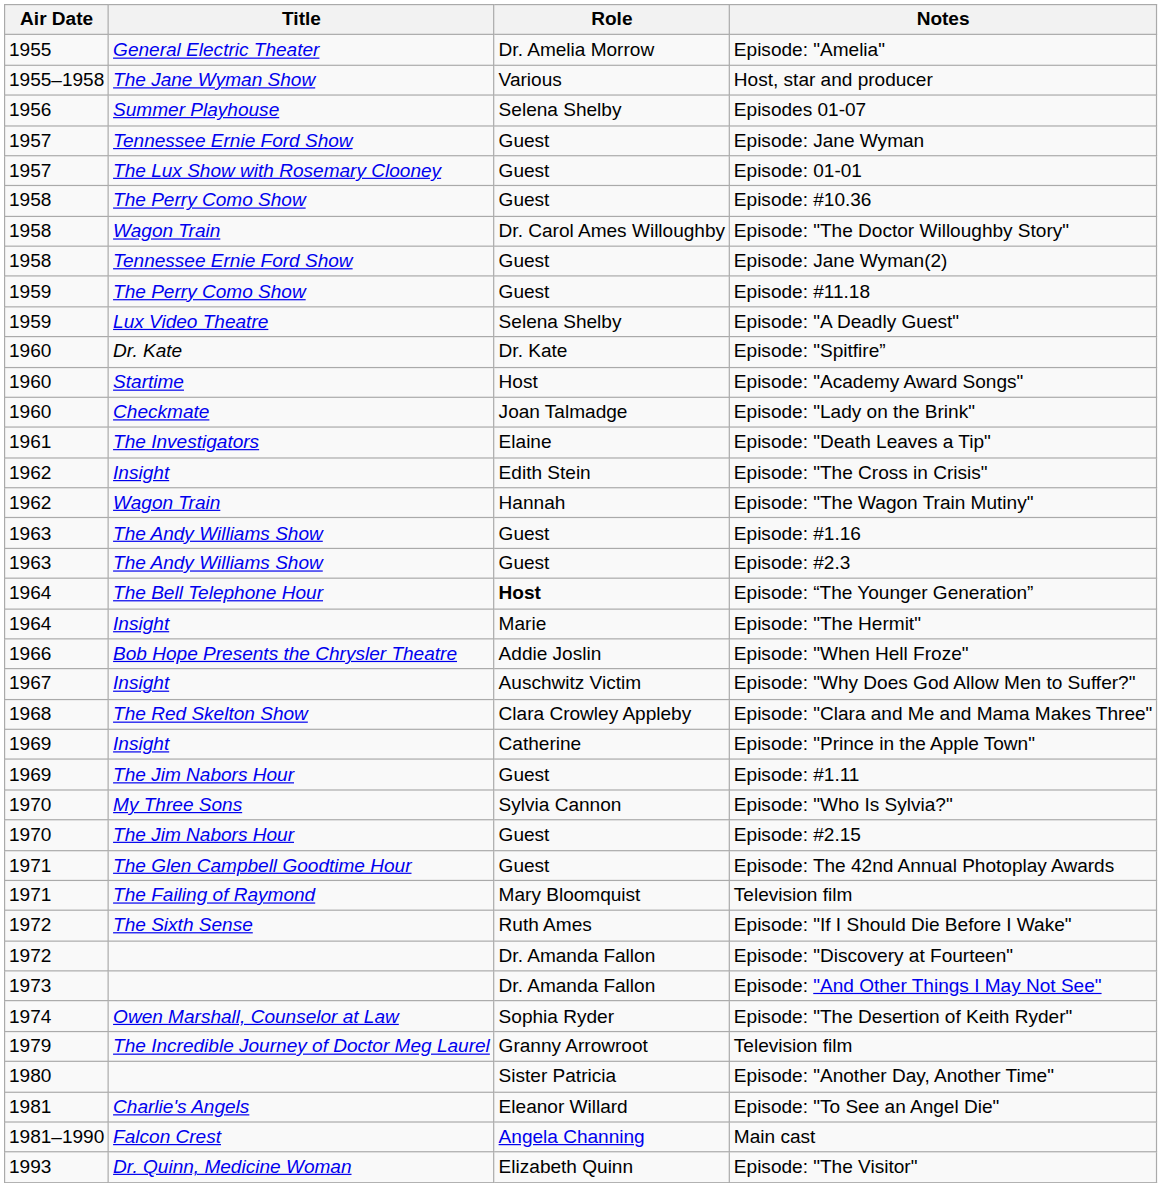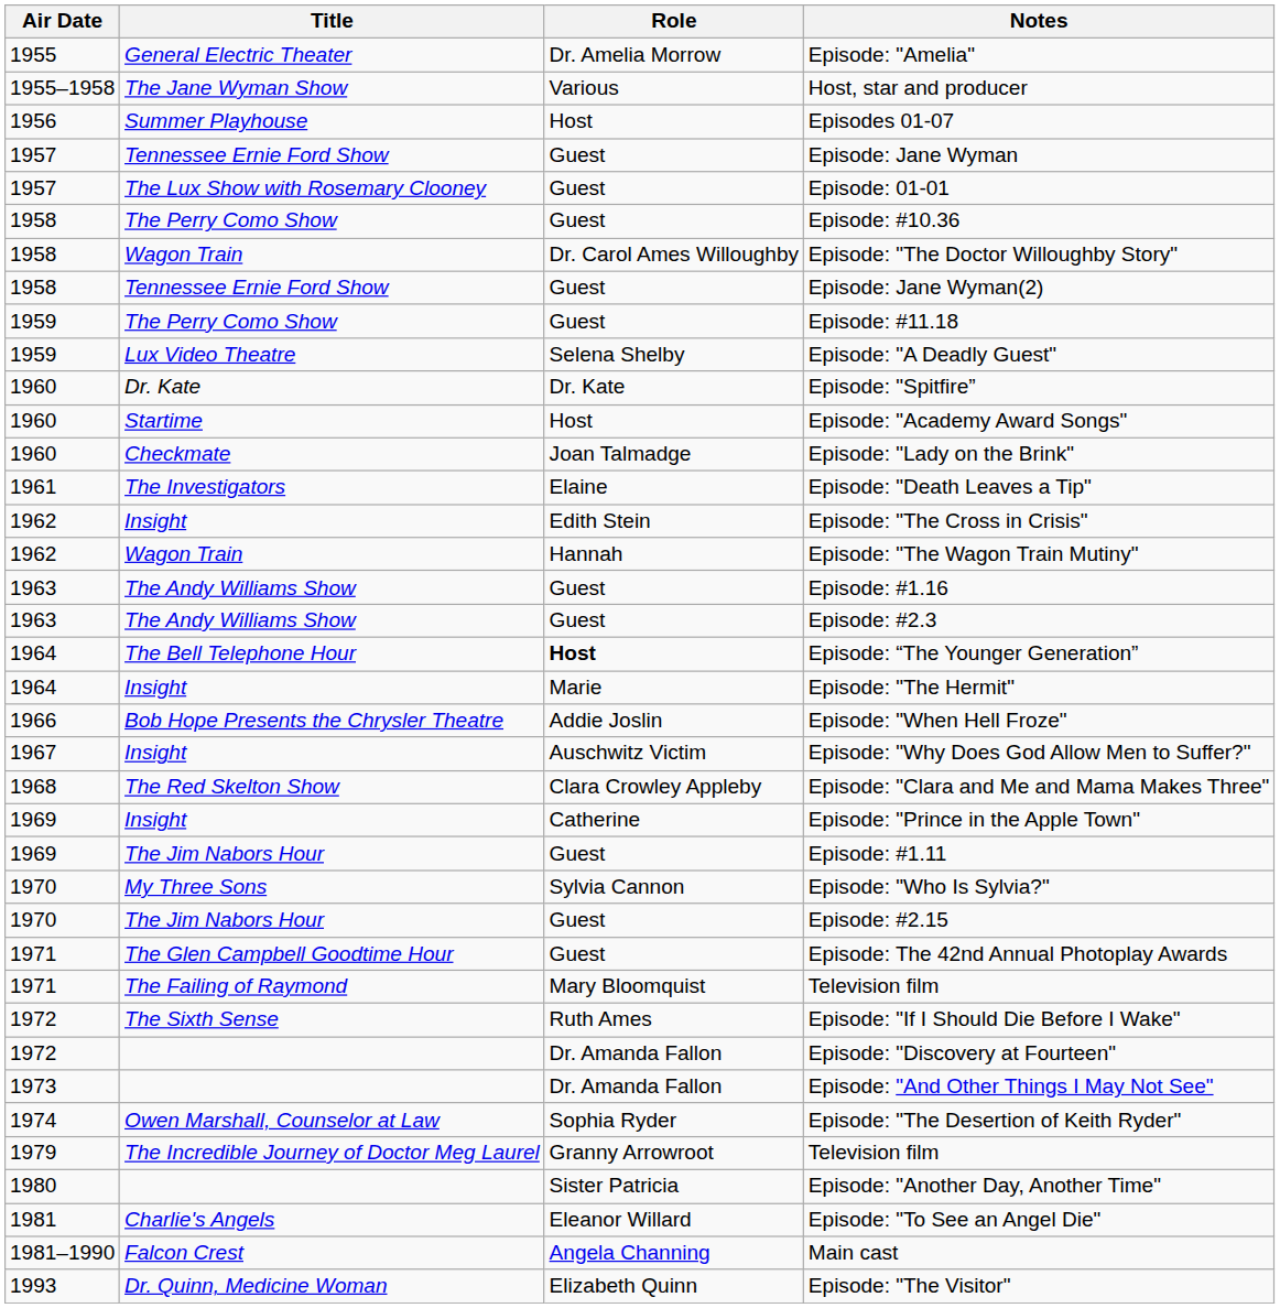Episodes 01-07 | Role: Selena Shelby -> Host
